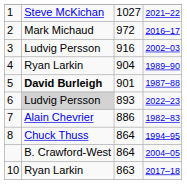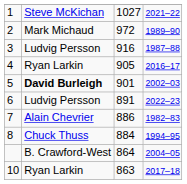2 | column 4: 2016–17 -> 1989–90
3 | column 4: 2002–03 -> 1987–88
4 | column 3: 904 -> 905
4 | column 4: 1989–90 -> 2016–17
5 | column 4: 1987–88 -> 2002–03
6 | column 2: lightgrey background -> no background
6 | column 3: 893 -> 891
8 | column 3: 864 -> 884
